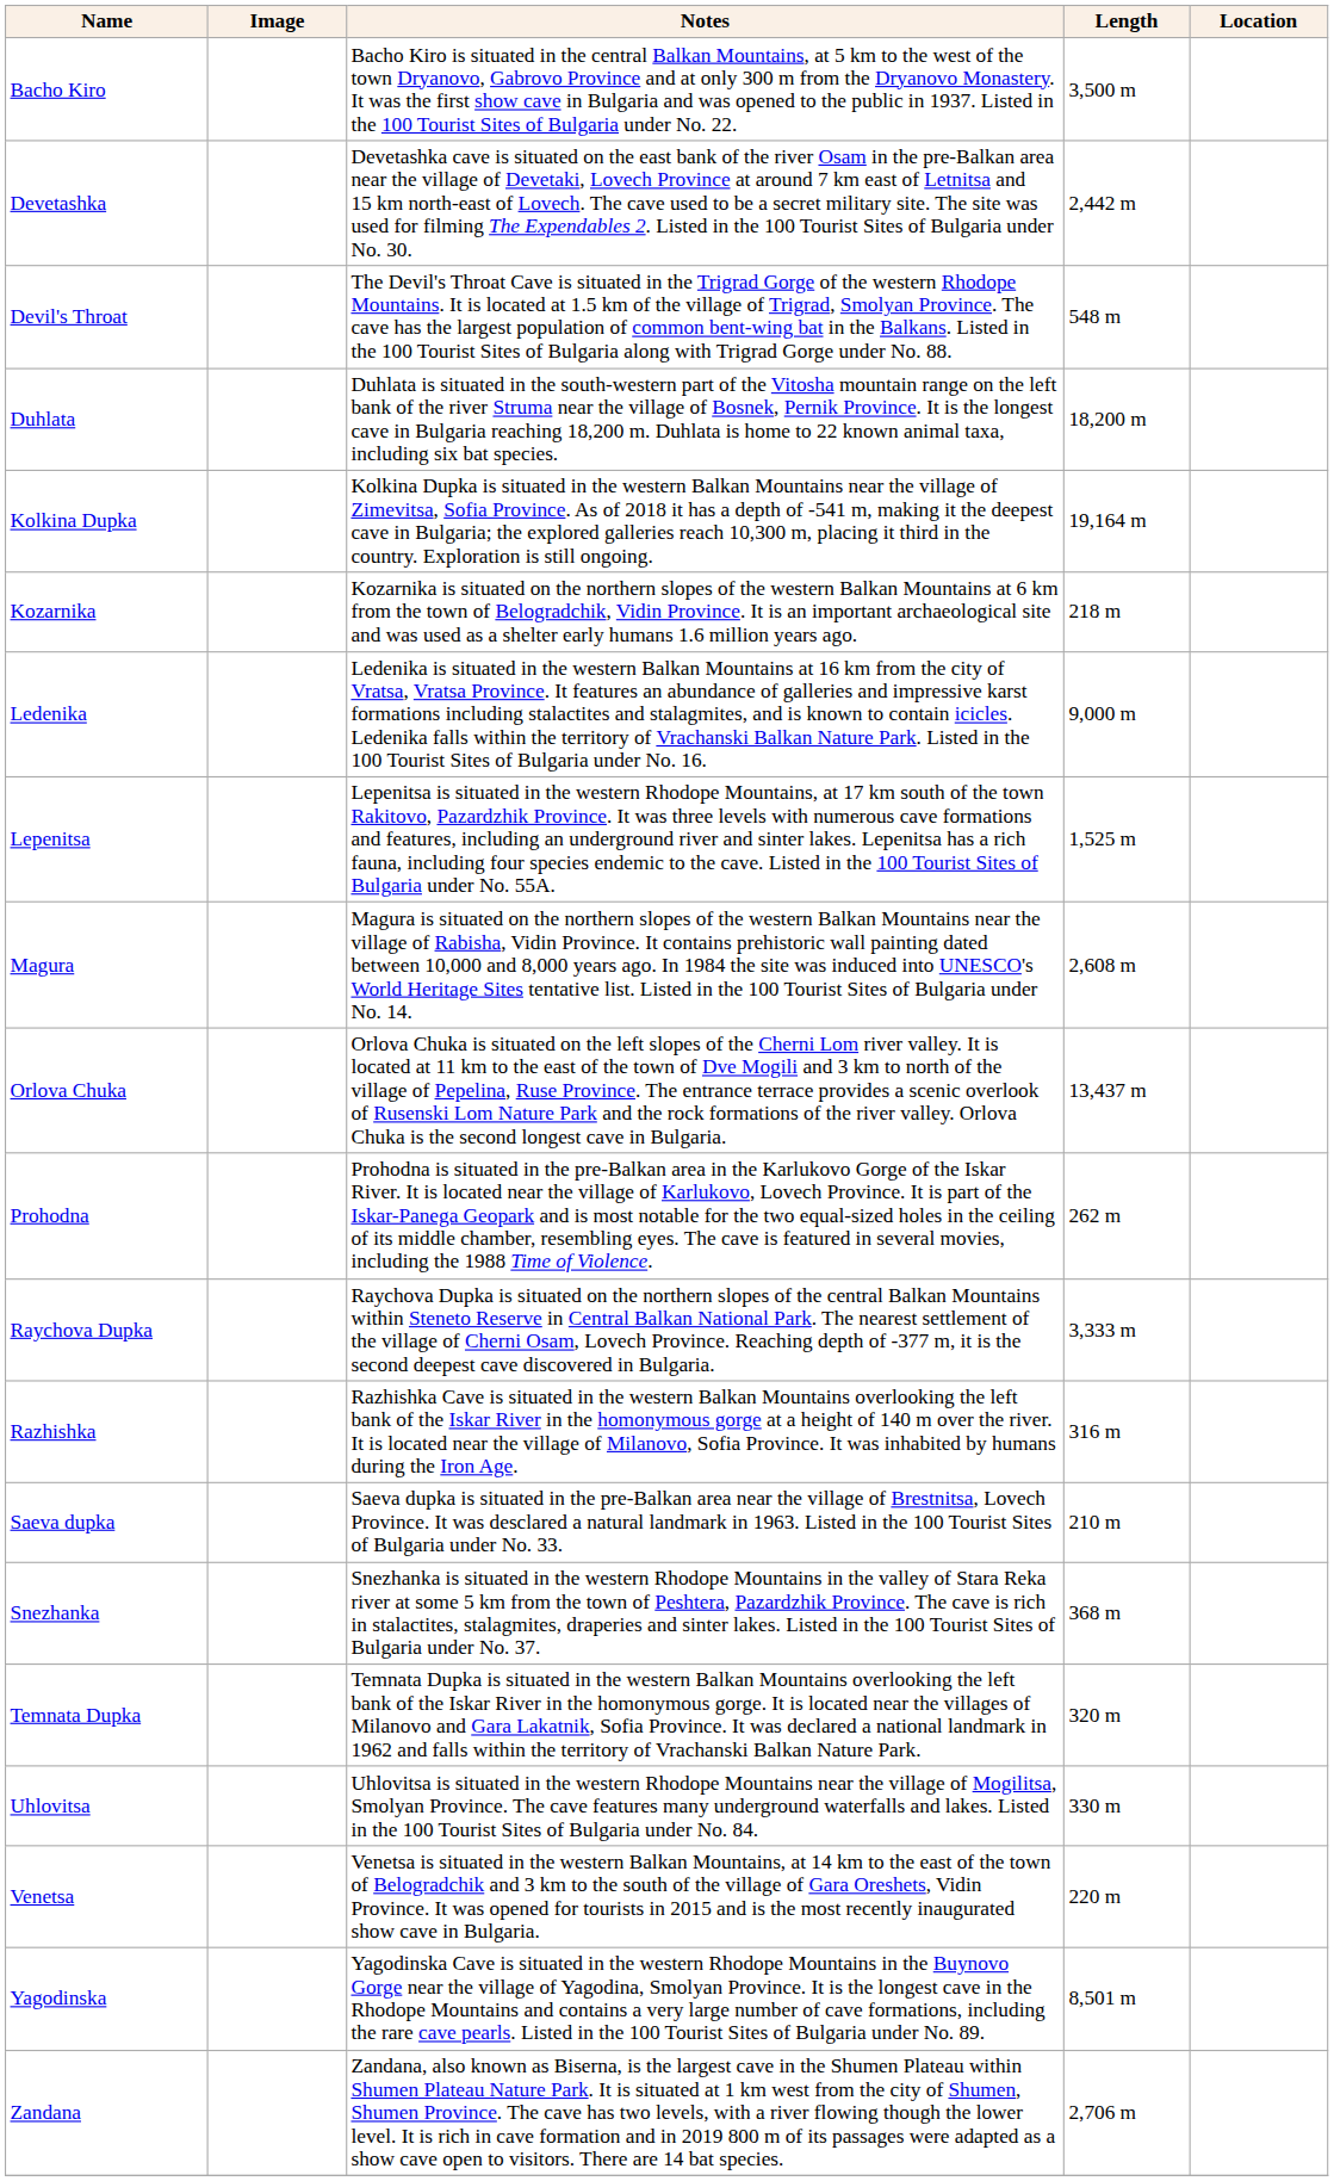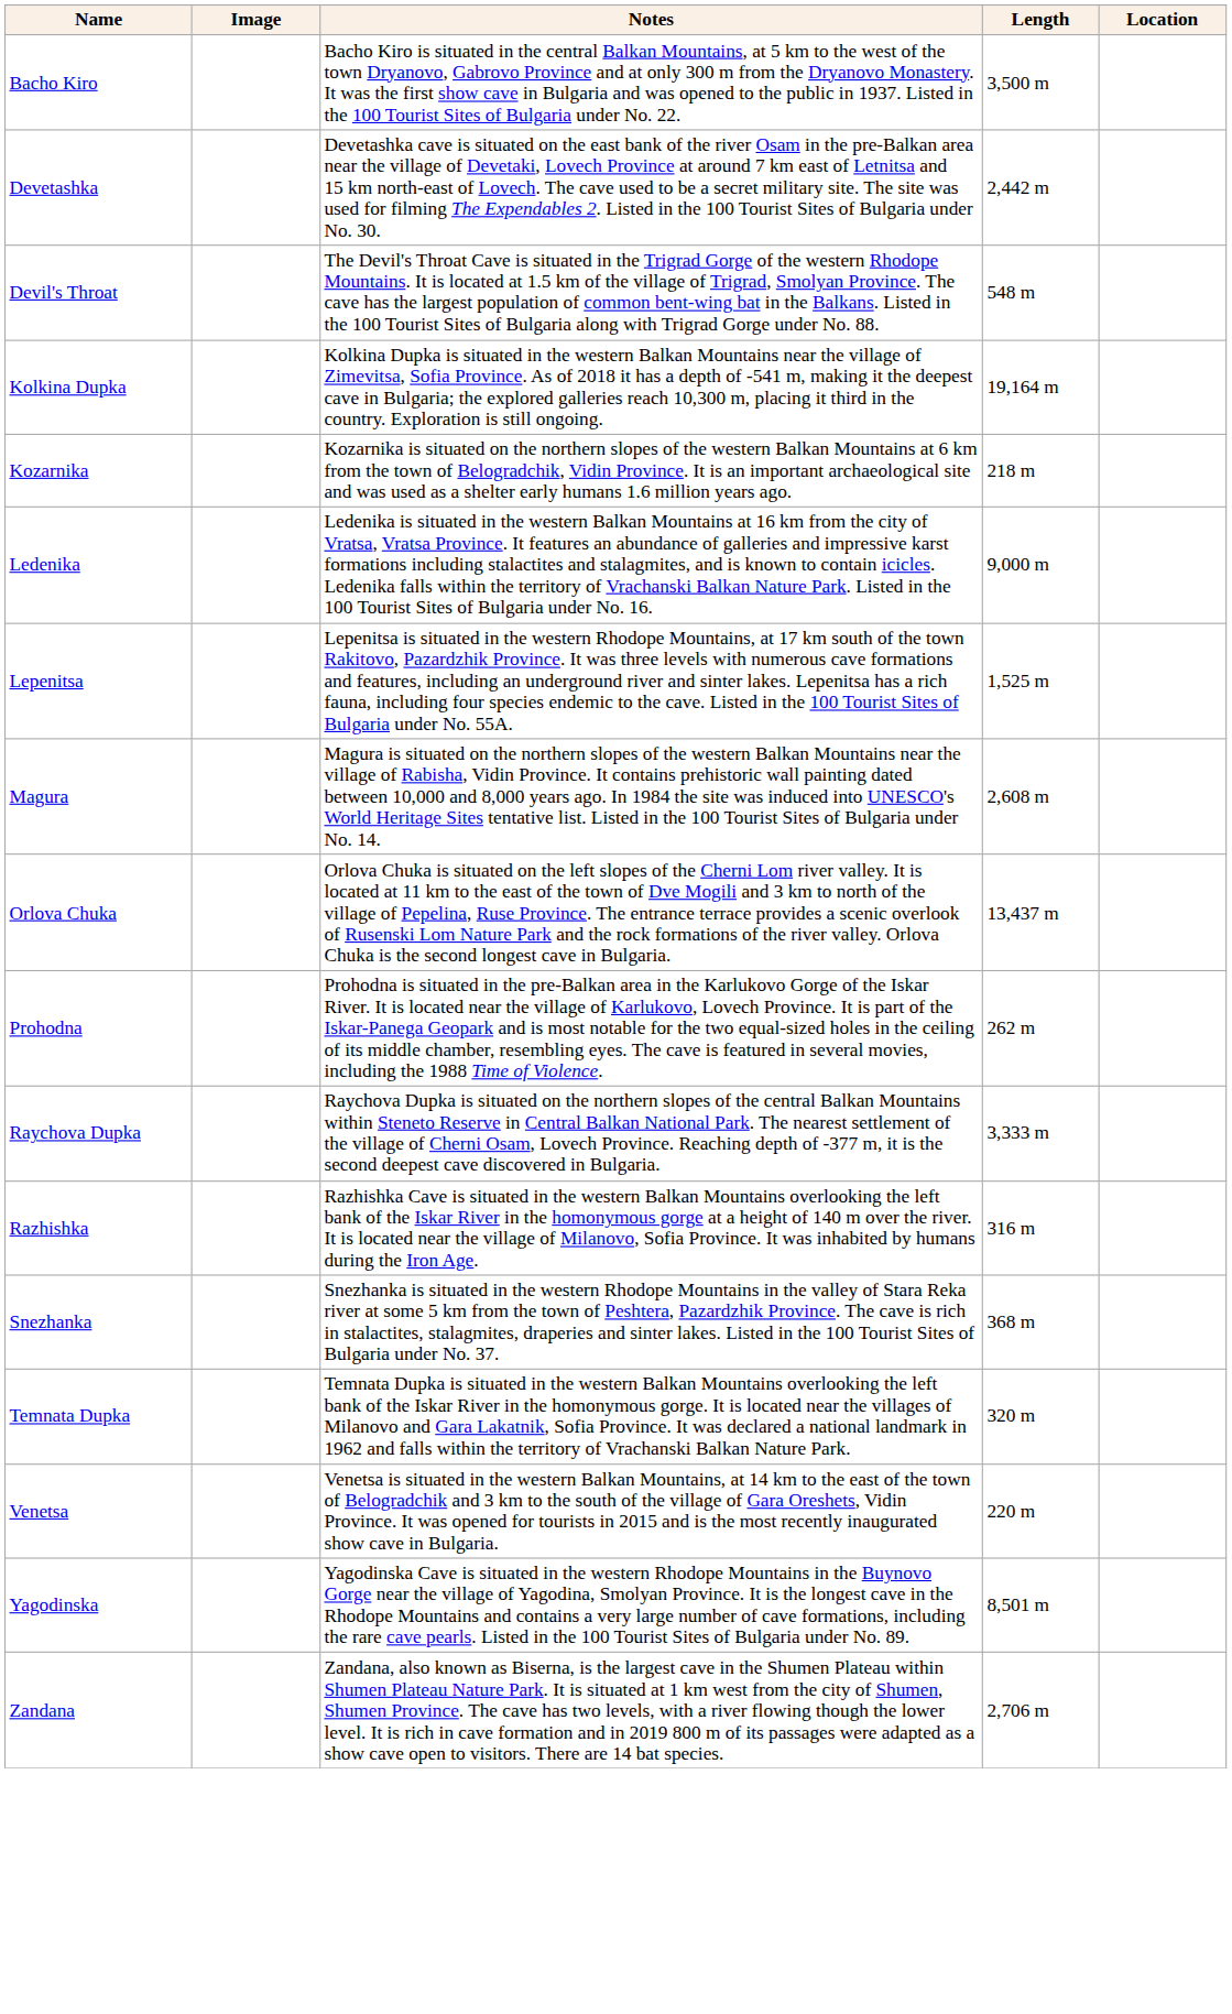- row: Duhlata | Duhlata is situated in the south-western part of the Vitosha mountain range on the left bank of the river Struma near the village of Bosnek, Pernik Province. It is the longest cave in Bulgaria reaching 18,200 m. Duhlata is home to 22 known animal taxa, including six bat species. | 18,200 m
- row: Saeva dupka | Saeva dupka is situated in the pre-Balkan area near the village of Brestnitsa, Lovech Province. It was desclared a natural landmark in 1963. Listed in the 100 Tourist Sites of Bulgaria under No. 33. | 210 m
- row: Uhlovitsa | Uhlovitsa is situated in the western Rhodope Mountains near the village of Mogilitsa, Smolyan Province. The cave features many underground waterfalls and lakes. Listed in the 100 Tourist Sites of Bulgaria under No. 84. | 330 m
